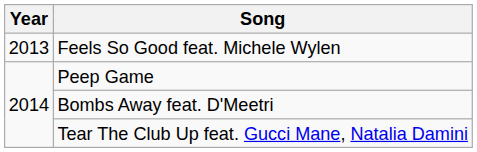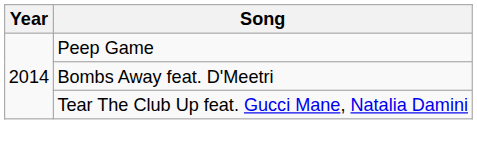- row: 2013 | Feels So Good feat. Michele Wylen
